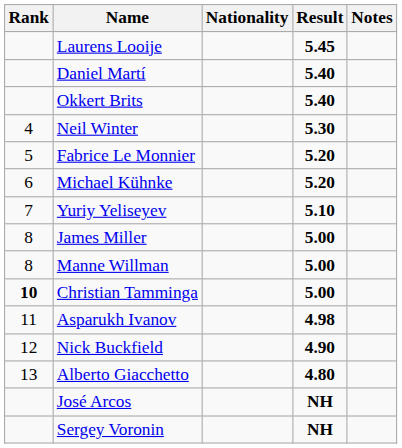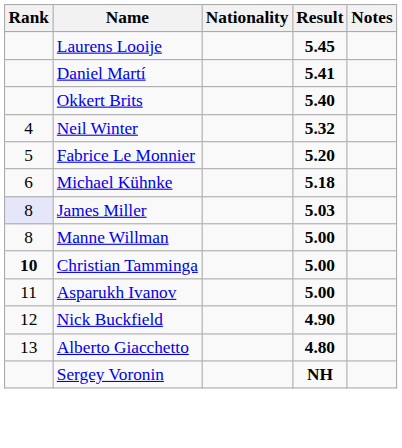Daniel Martí | Result: 5.40 -> 5.41
Neil Winter | Result: 5.30 -> 5.32
Michael Kühnke | Result: 5.20 -> 5.18
- row: 7 | Yuriy Yeliseyev | 5.10
James Miller | Rank: no background -> lavender background
James Miller | Result: 5.00 -> 5.03
Asparukh Ivanov | Result: 4.98 -> 5.00
- row: José Arcos | NH
